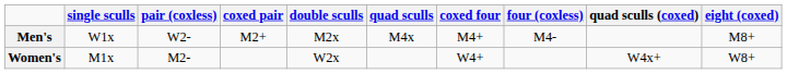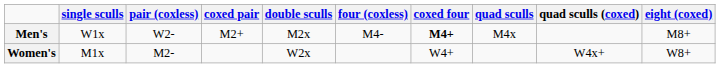columns swapped: four (coxless) <-> quad sculls
Men's | coxed four: normal -> bold
